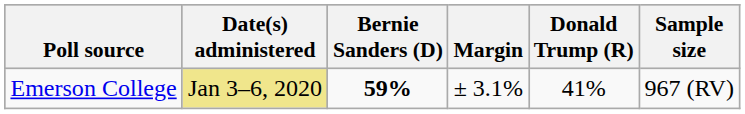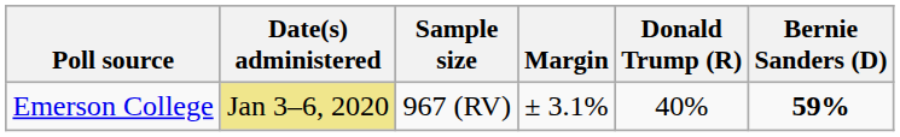columns swapped: Sample size <-> Bernie Sanders (D)
Emerson College | Donald Trump (R): 41% -> 40%
